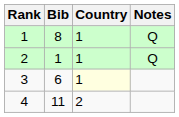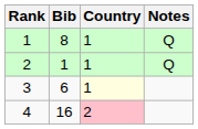4 | Bib: 11 -> 16
4 | Country: no background -> pink background
